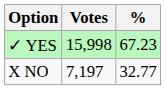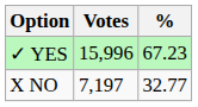✓ YES | Votes: 15,998 -> 15,996
